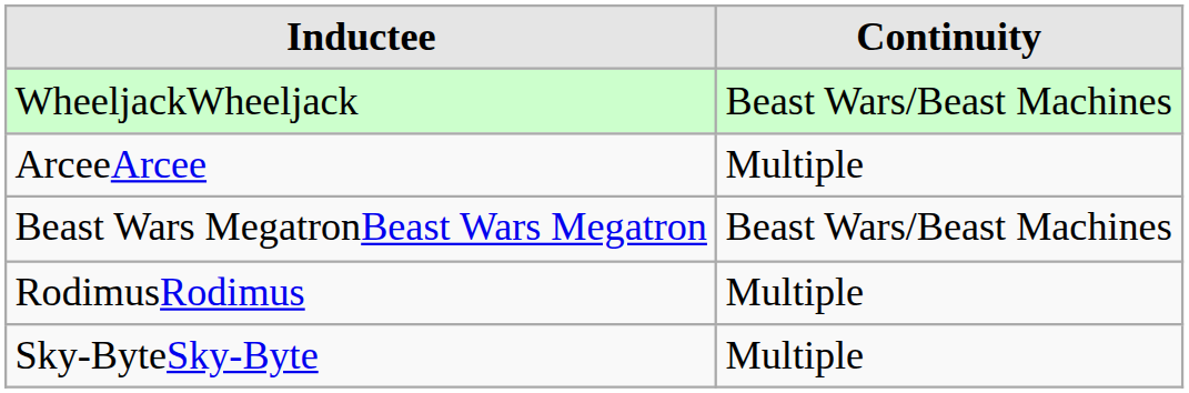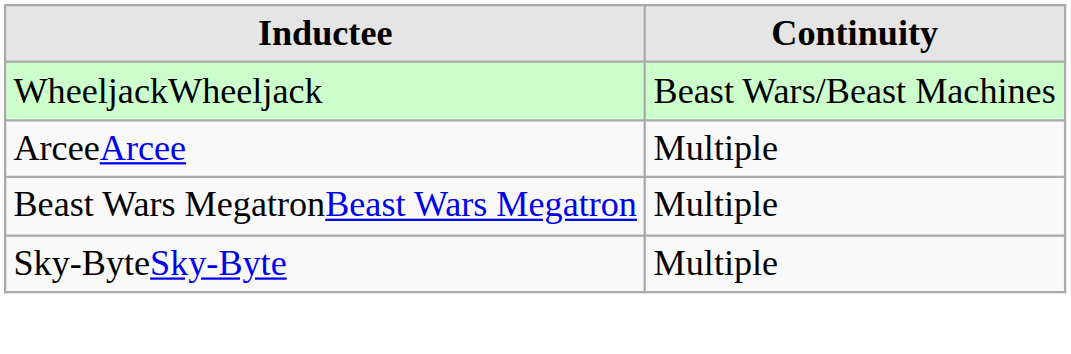Beast Wars MegatronBeast Wars Megatron | Continuity: Beast Wars/Beast Machines -> Multiple
- row: RodimusRodimus | Multiple
